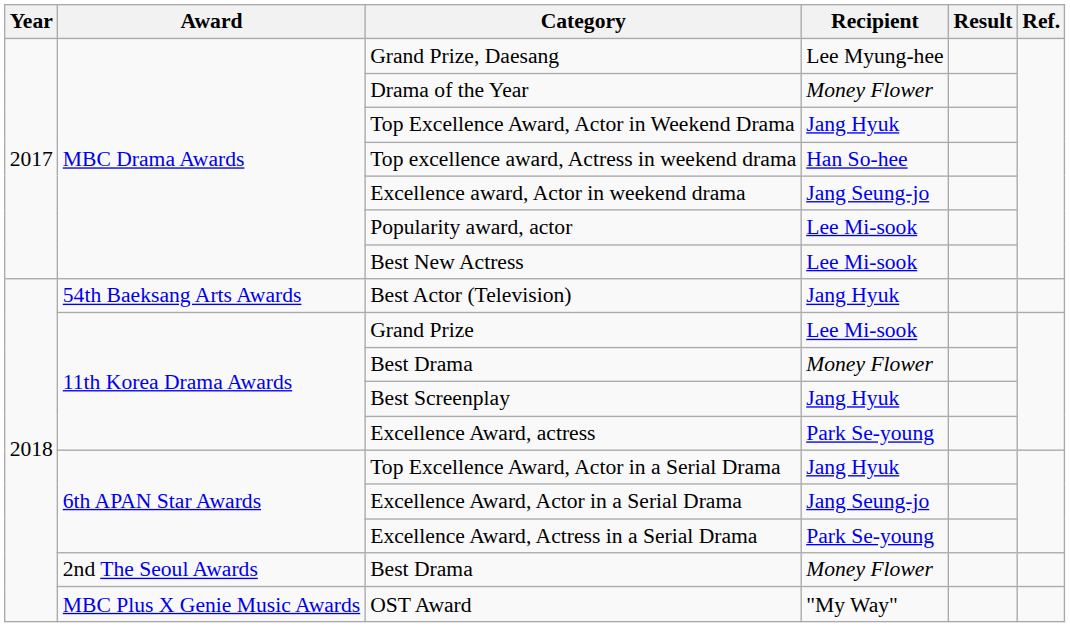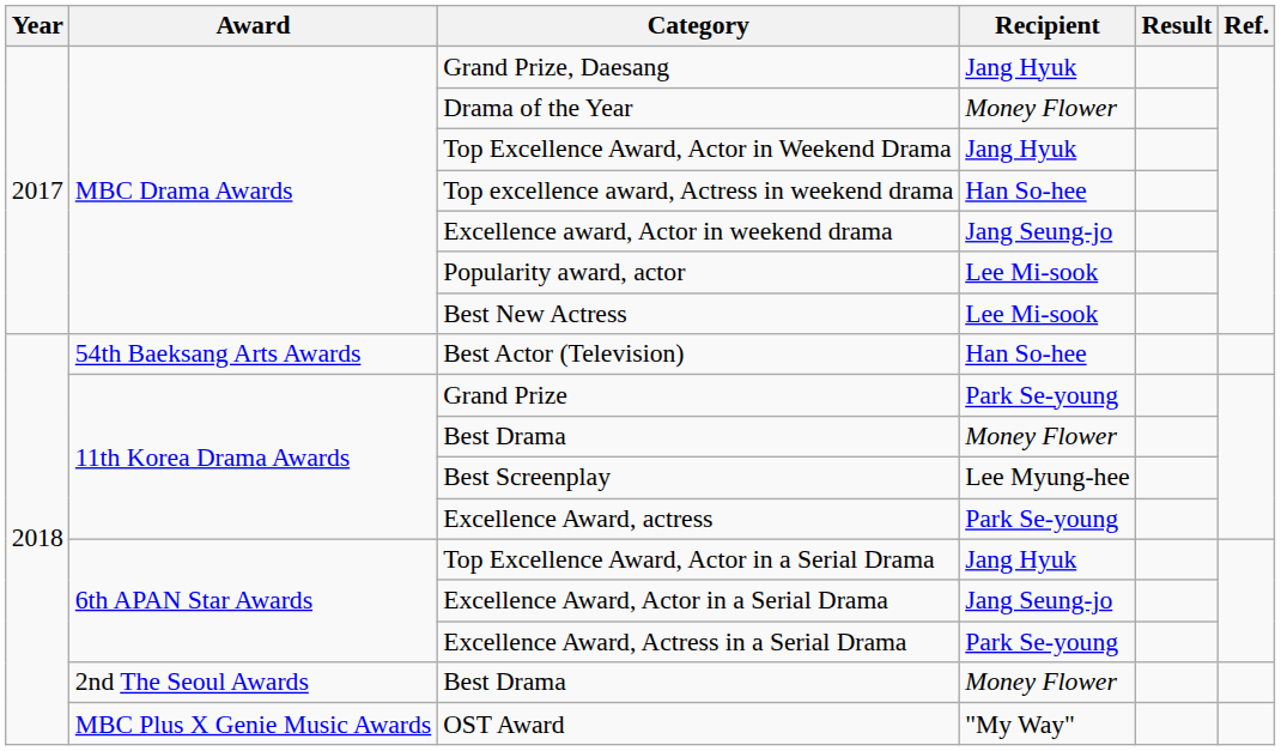Grand Prize, Daesang | Recipient: Lee Myung-hee -> Jang Hyuk
Best Actor (Television) | Recipient: Jang Hyuk -> Han So-hee
Grand Prize | Recipient: Lee Mi-sook -> Park Se-young
Best Screenplay | Recipient: Jang Hyuk -> Lee Myung-hee
